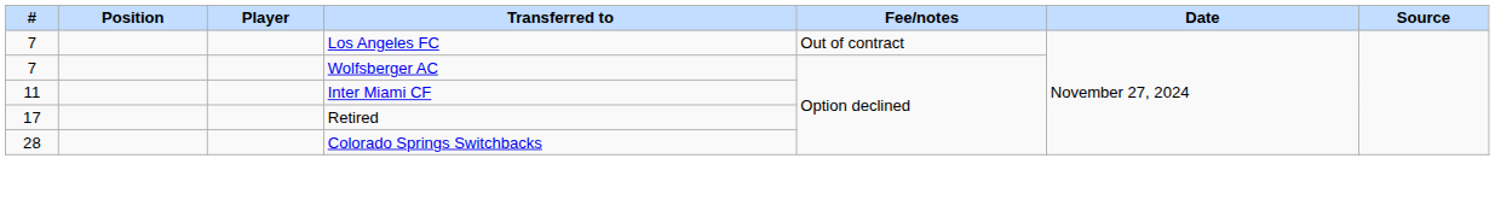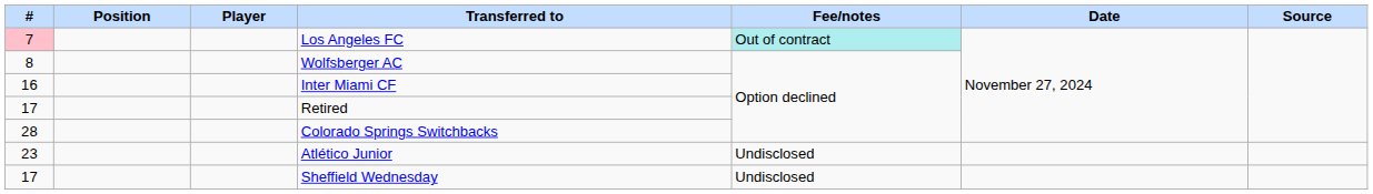Los Angeles FC | #: no background -> pink background
Los Angeles FC | Fee/notes: no background -> paleturquoise background
Wolfsberger AC | #: 7 -> 8
Inter Miami CF | #: 11 -> 16
+ row: 23 | Atlético Junior | Undisclosed
+ row: 17 | Sheffield Wednesday | Undisclosed
